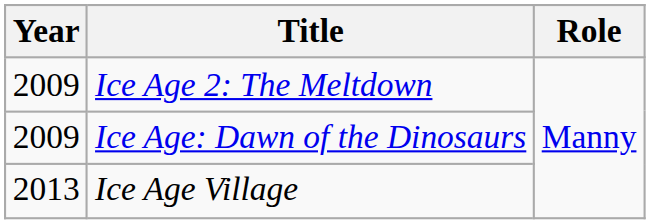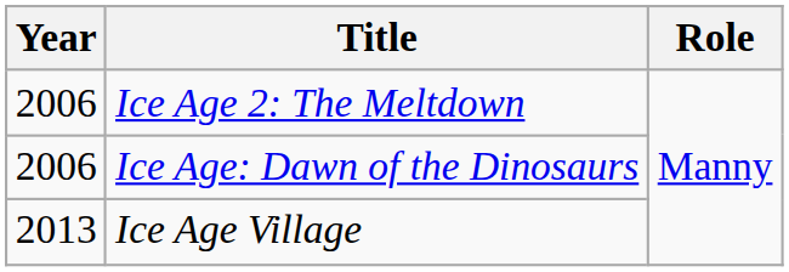Ice Age 2: The Meltdown | Year: 2009 -> 2006
Ice Age: Dawn of the Dinosaurs | Year: 2009 -> 2006
